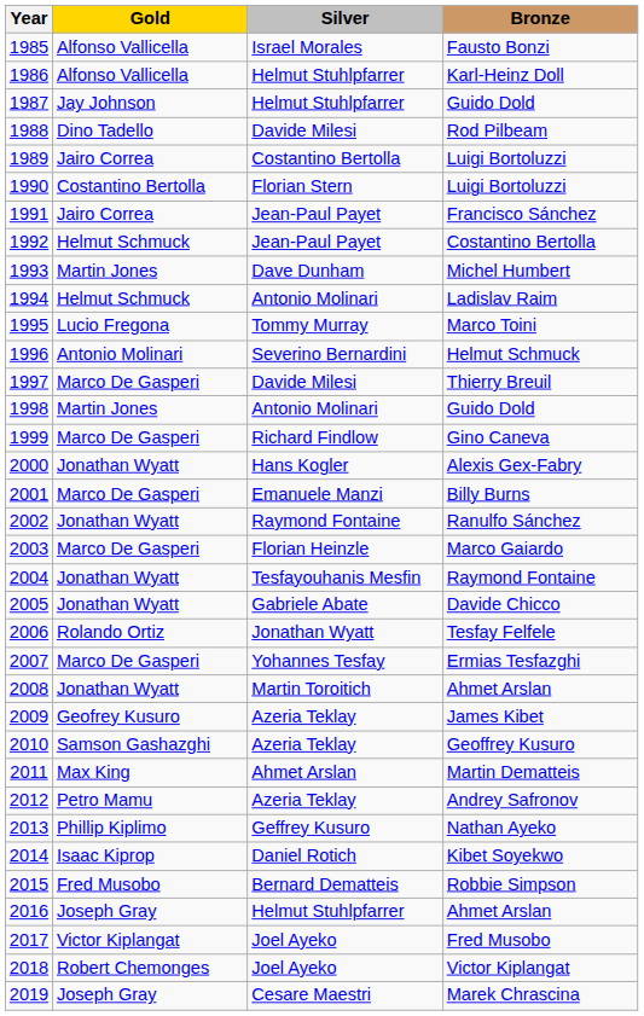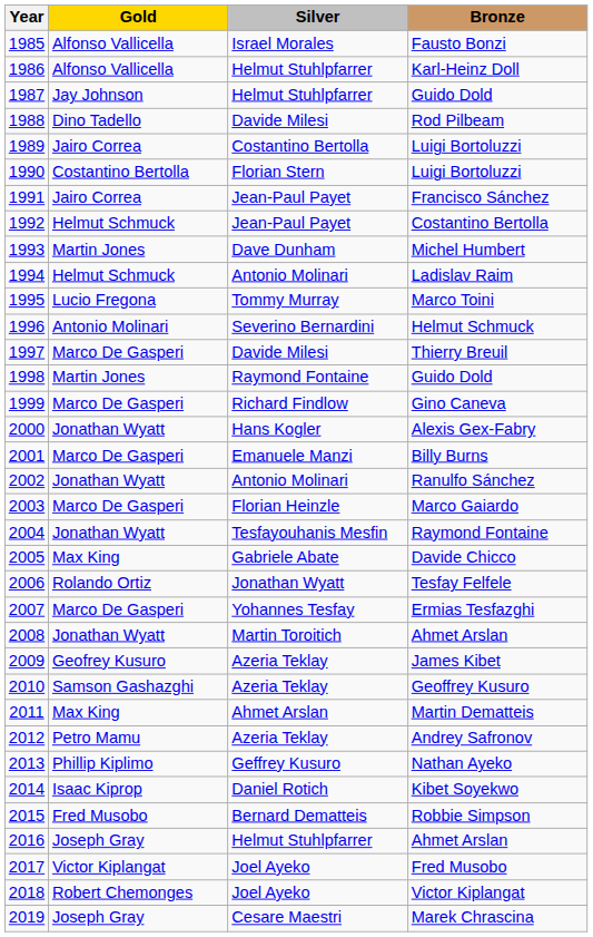1998 / Guido Dold | Silver: Antonio Molinari -> Raymond Fontaine
Ranulfo Sánchez | Silver: Raymond Fontaine -> Antonio Molinari
Davide Chicco | Gold: Jonathan Wyatt -> Max King
